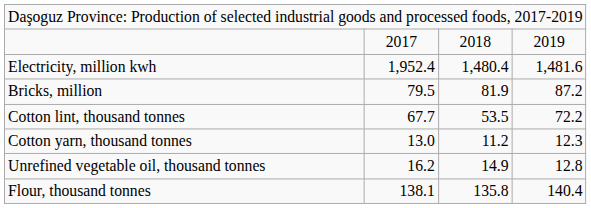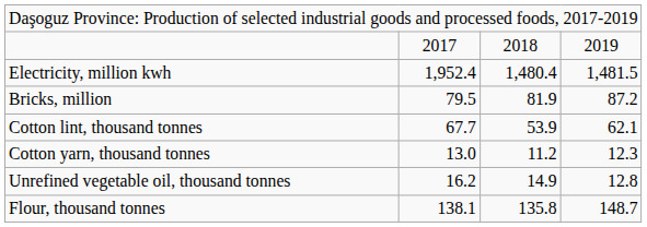Electricity, million kwh | column 4: 1,481.6 -> 1,481.5
Cotton lint, thousand tonnes | column 3: 53.5 -> 53.9
Cotton lint, thousand tonnes | column 4: 72.2 -> 62.1
Flour, thousand tonnes | column 4: 140.4 -> 148.7
